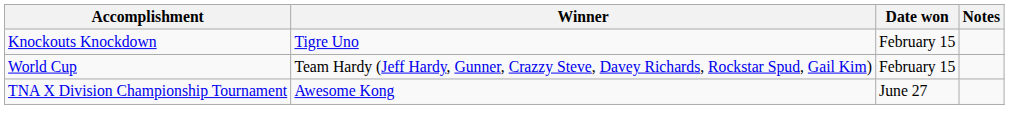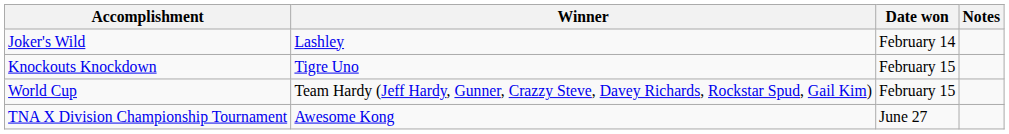+ row: Joker's Wild | Lashley | February 14
